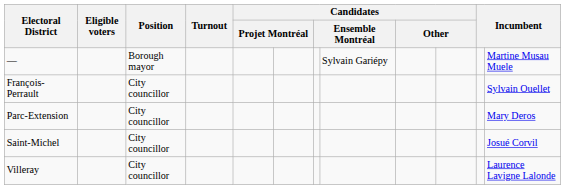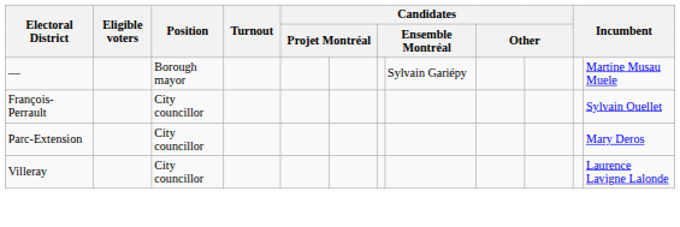- row: Saint-Michel | City councillor | Josué Corvil
